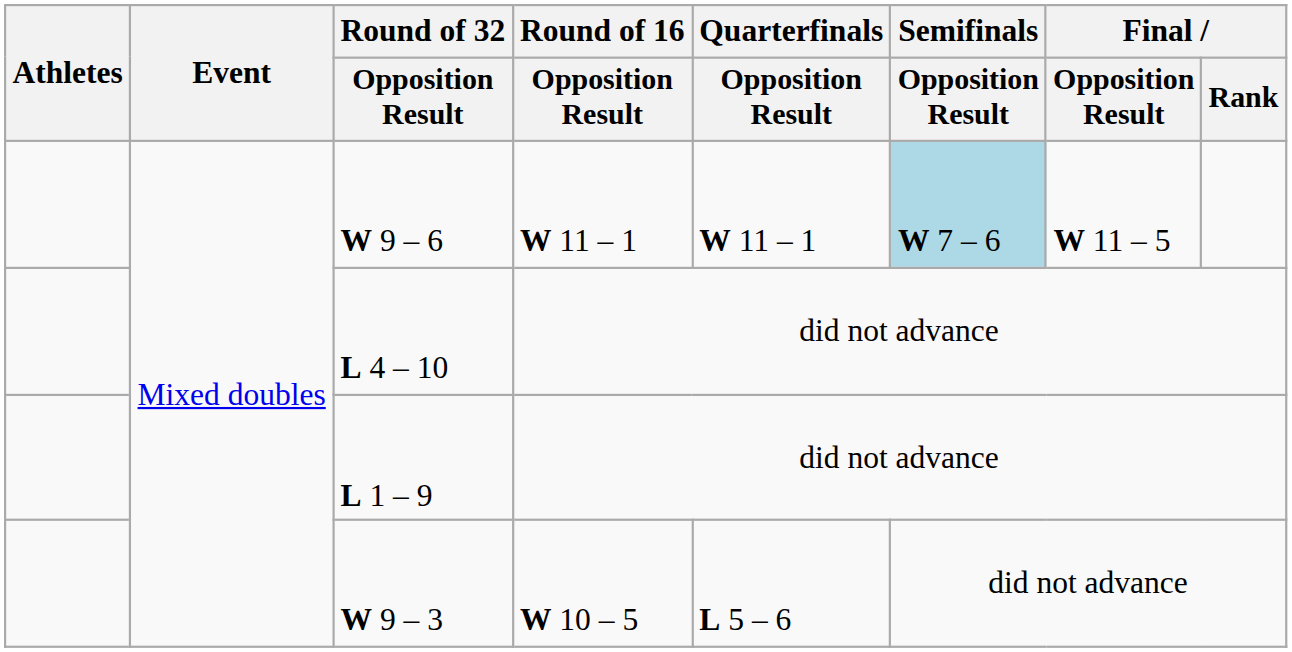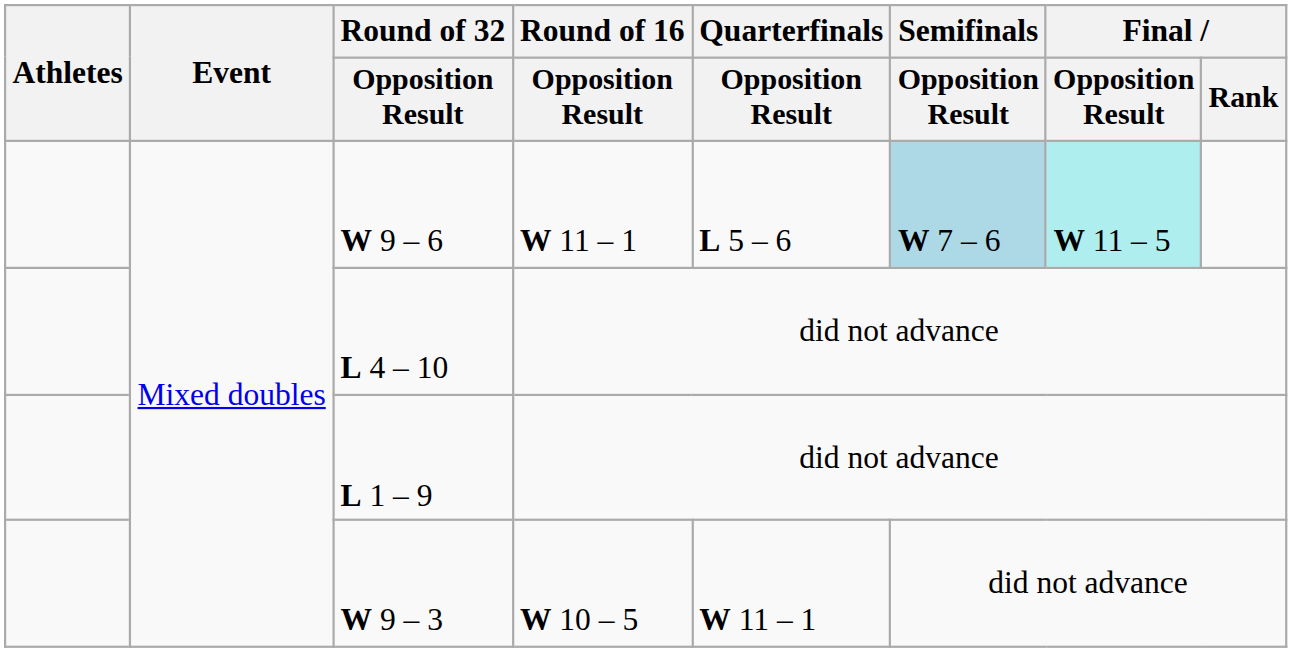W 9 – 6 | Quarterfinals / Opposition Result: W 11 – 1 -> L 5 – 6
W 9 – 6 | Final / Opposition Result: no background -> paleturquoise background
W 9 – 3 | Quarterfinals / Opposition Result: L 5 – 6 -> W 11 – 1
